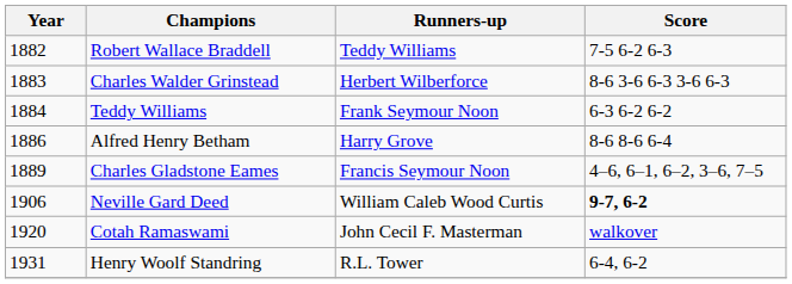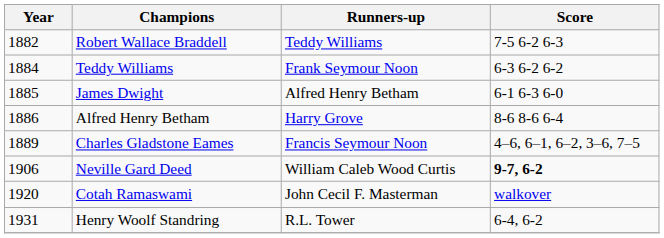- row: 1883 | Charles Walder Grinstead | Herbert Wilberforce | 8-6 3-6 6-3 3-6 6-3
+ row: 1885 | James Dwight | Alfred Henry Betham | 6-1 6-3 6-0
